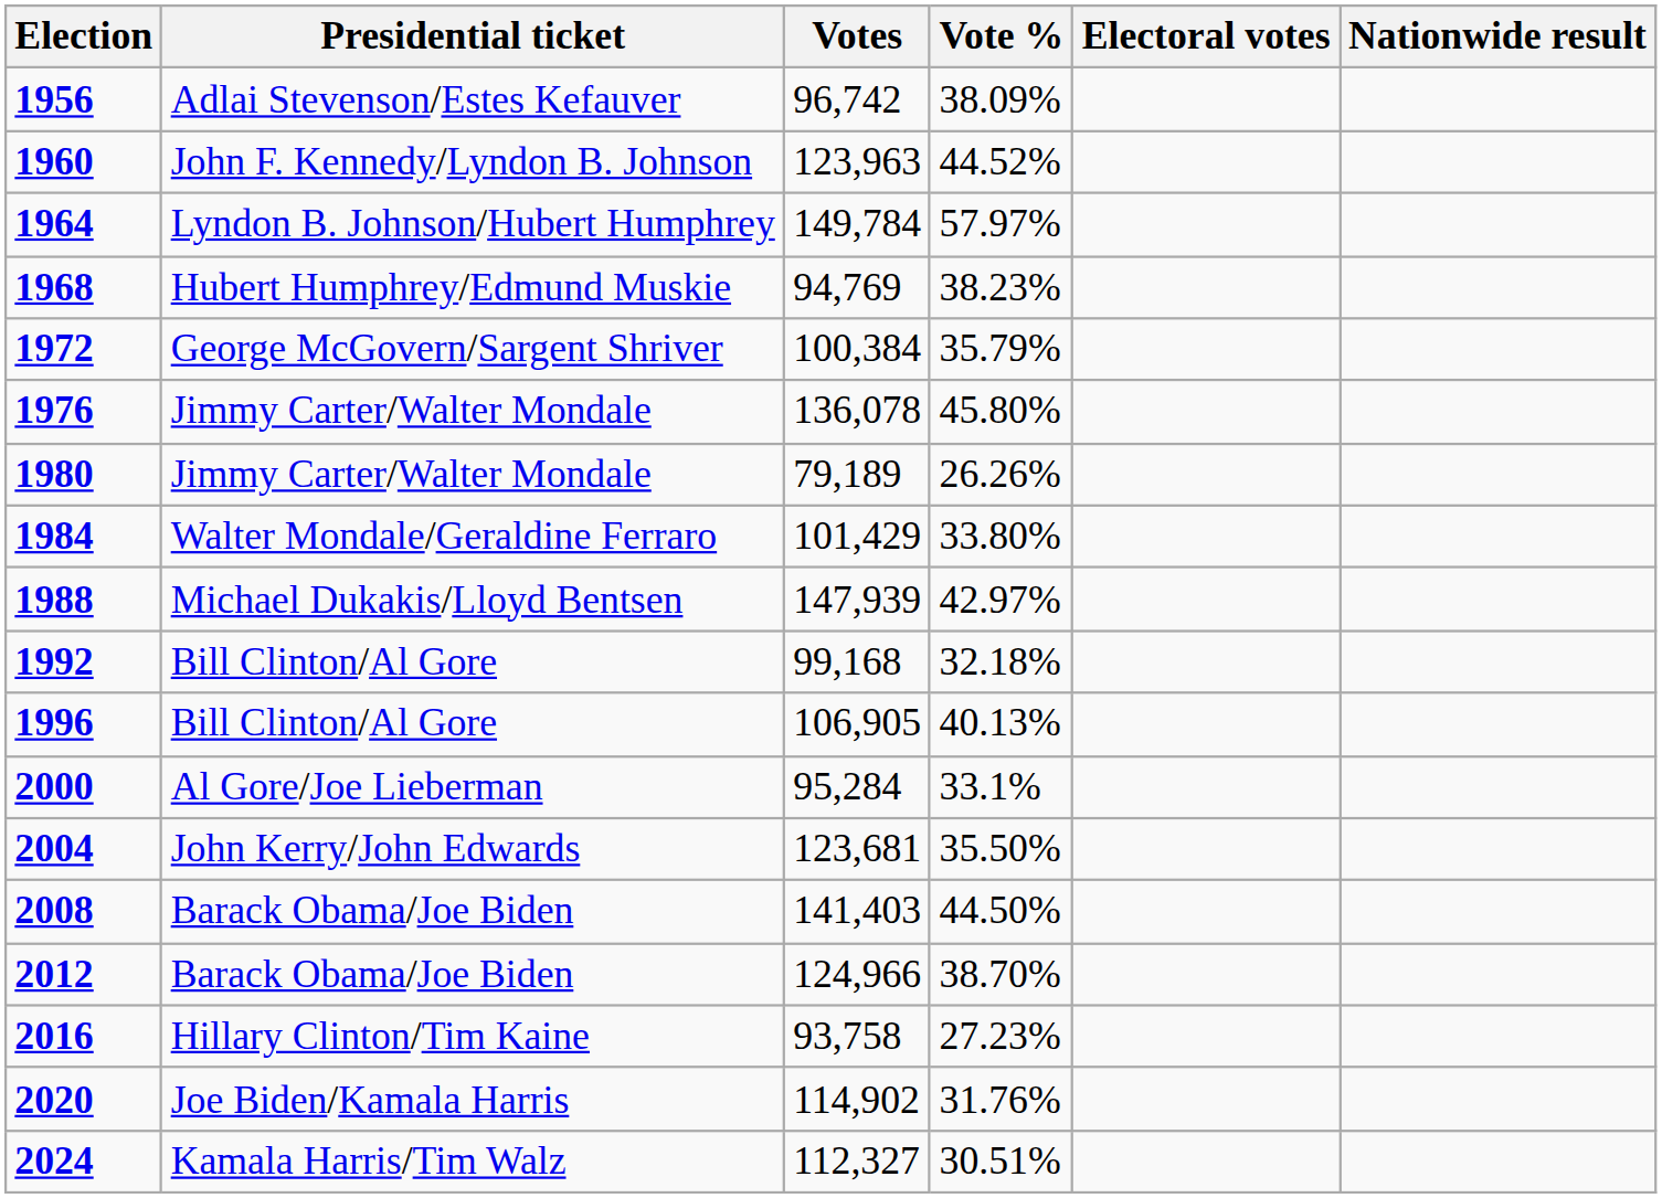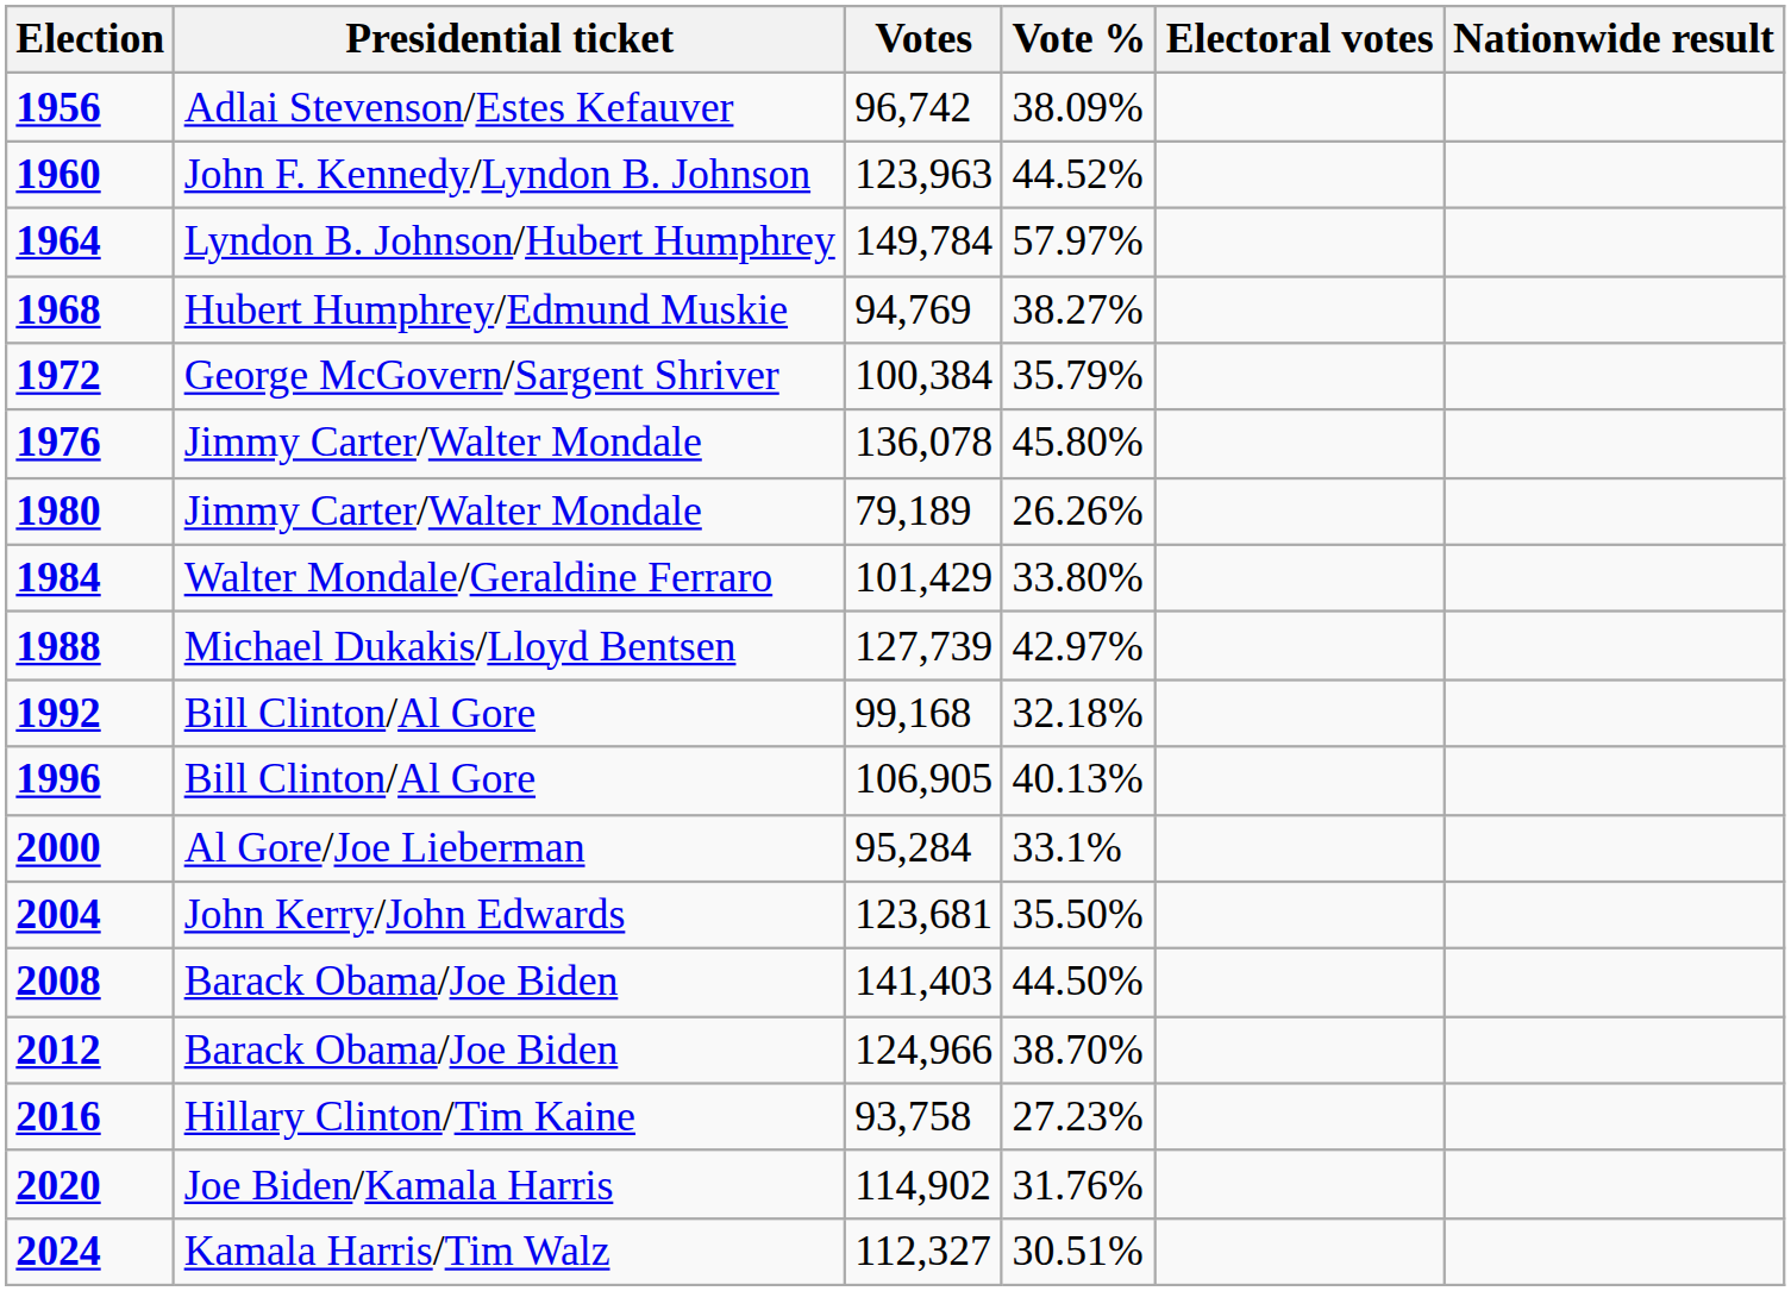1968 | Vote %: 38.23% -> 38.27%
1988 | Votes: 147,939 -> 127,739
